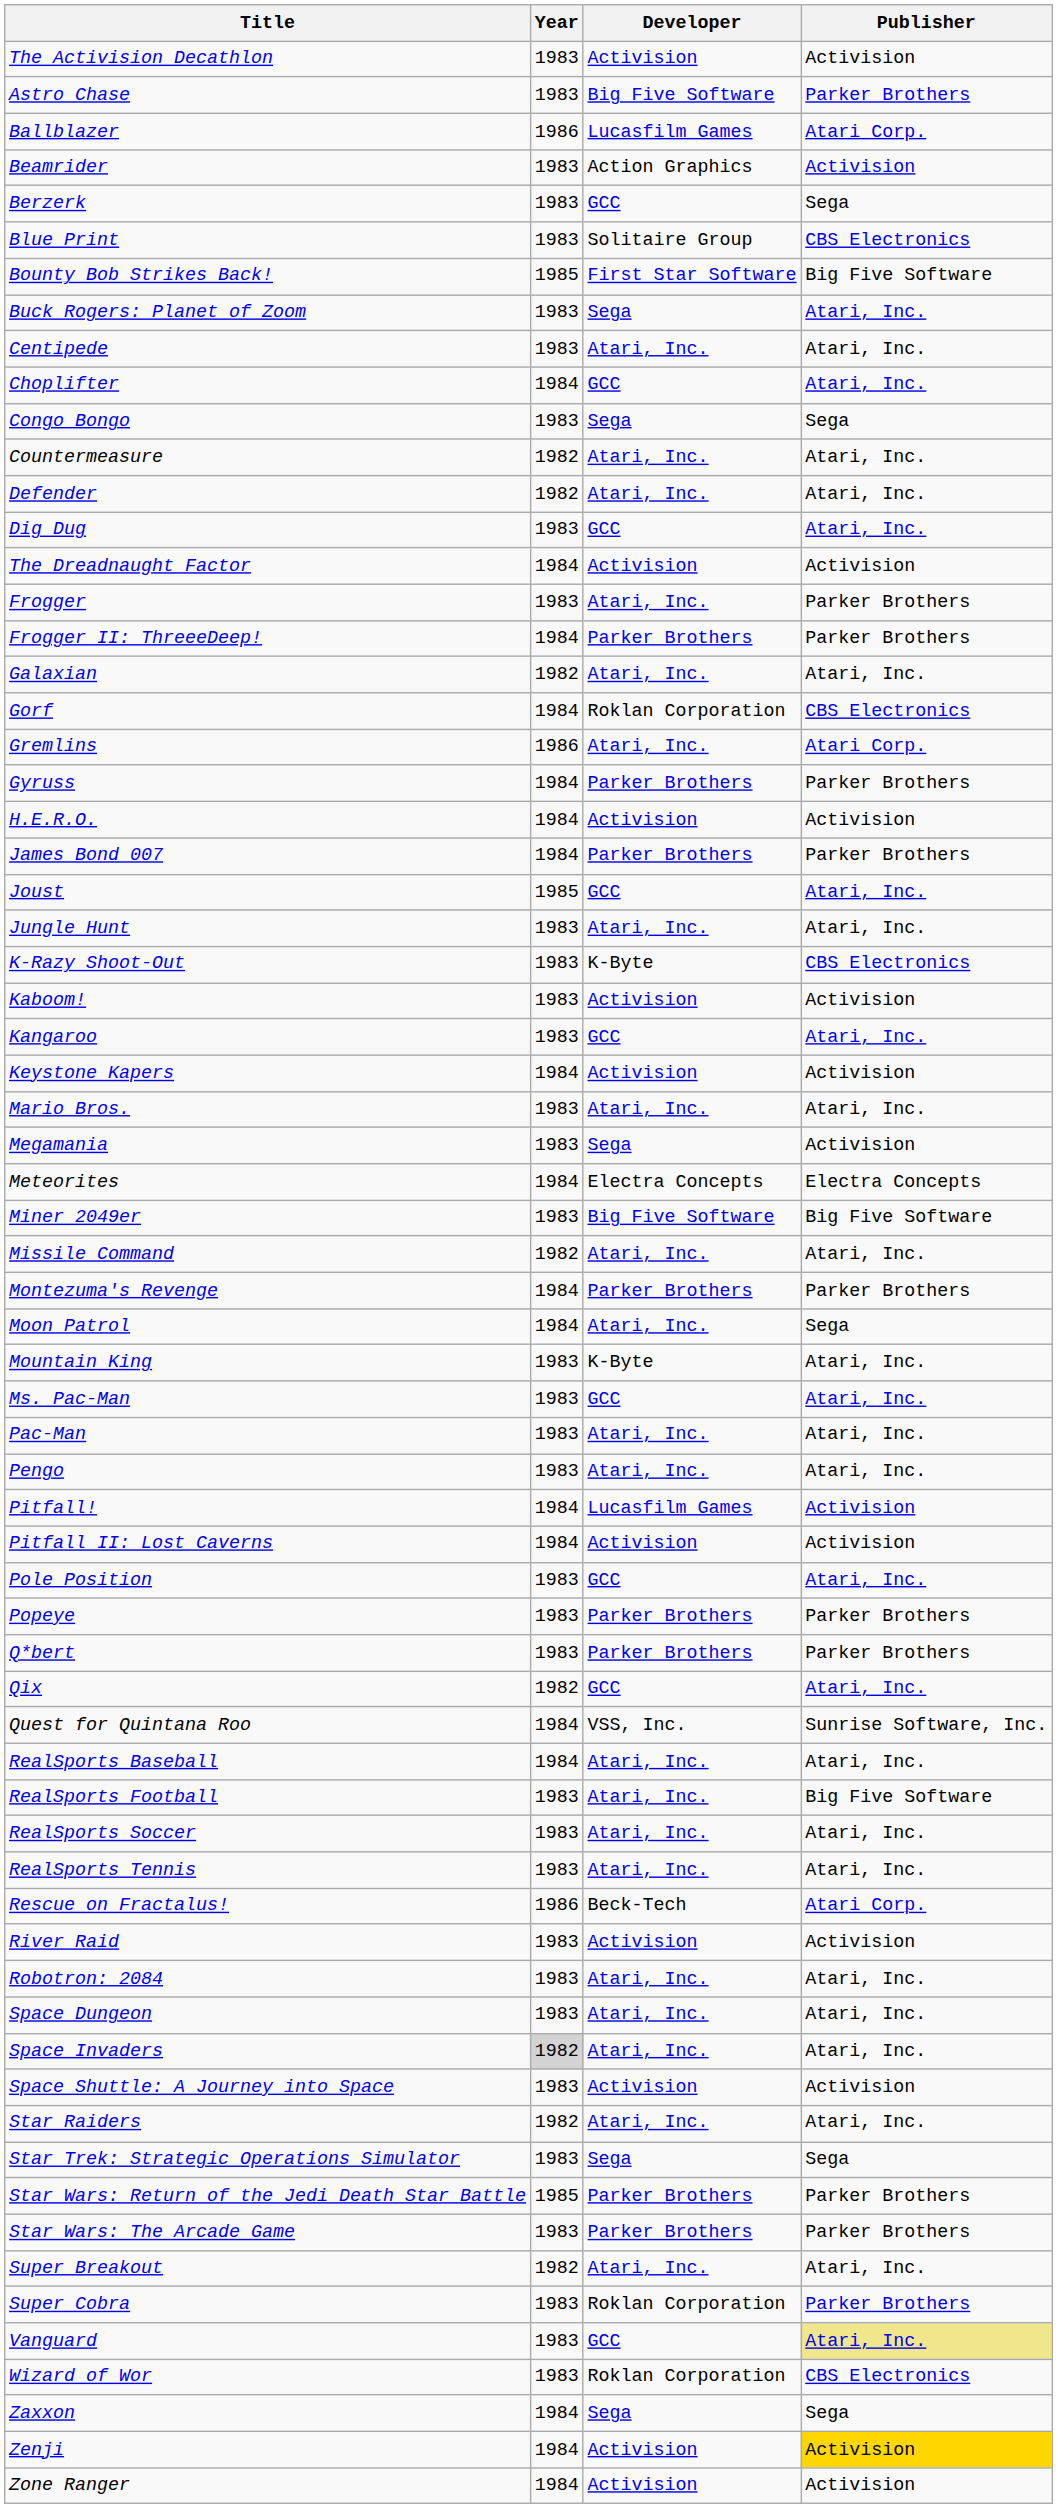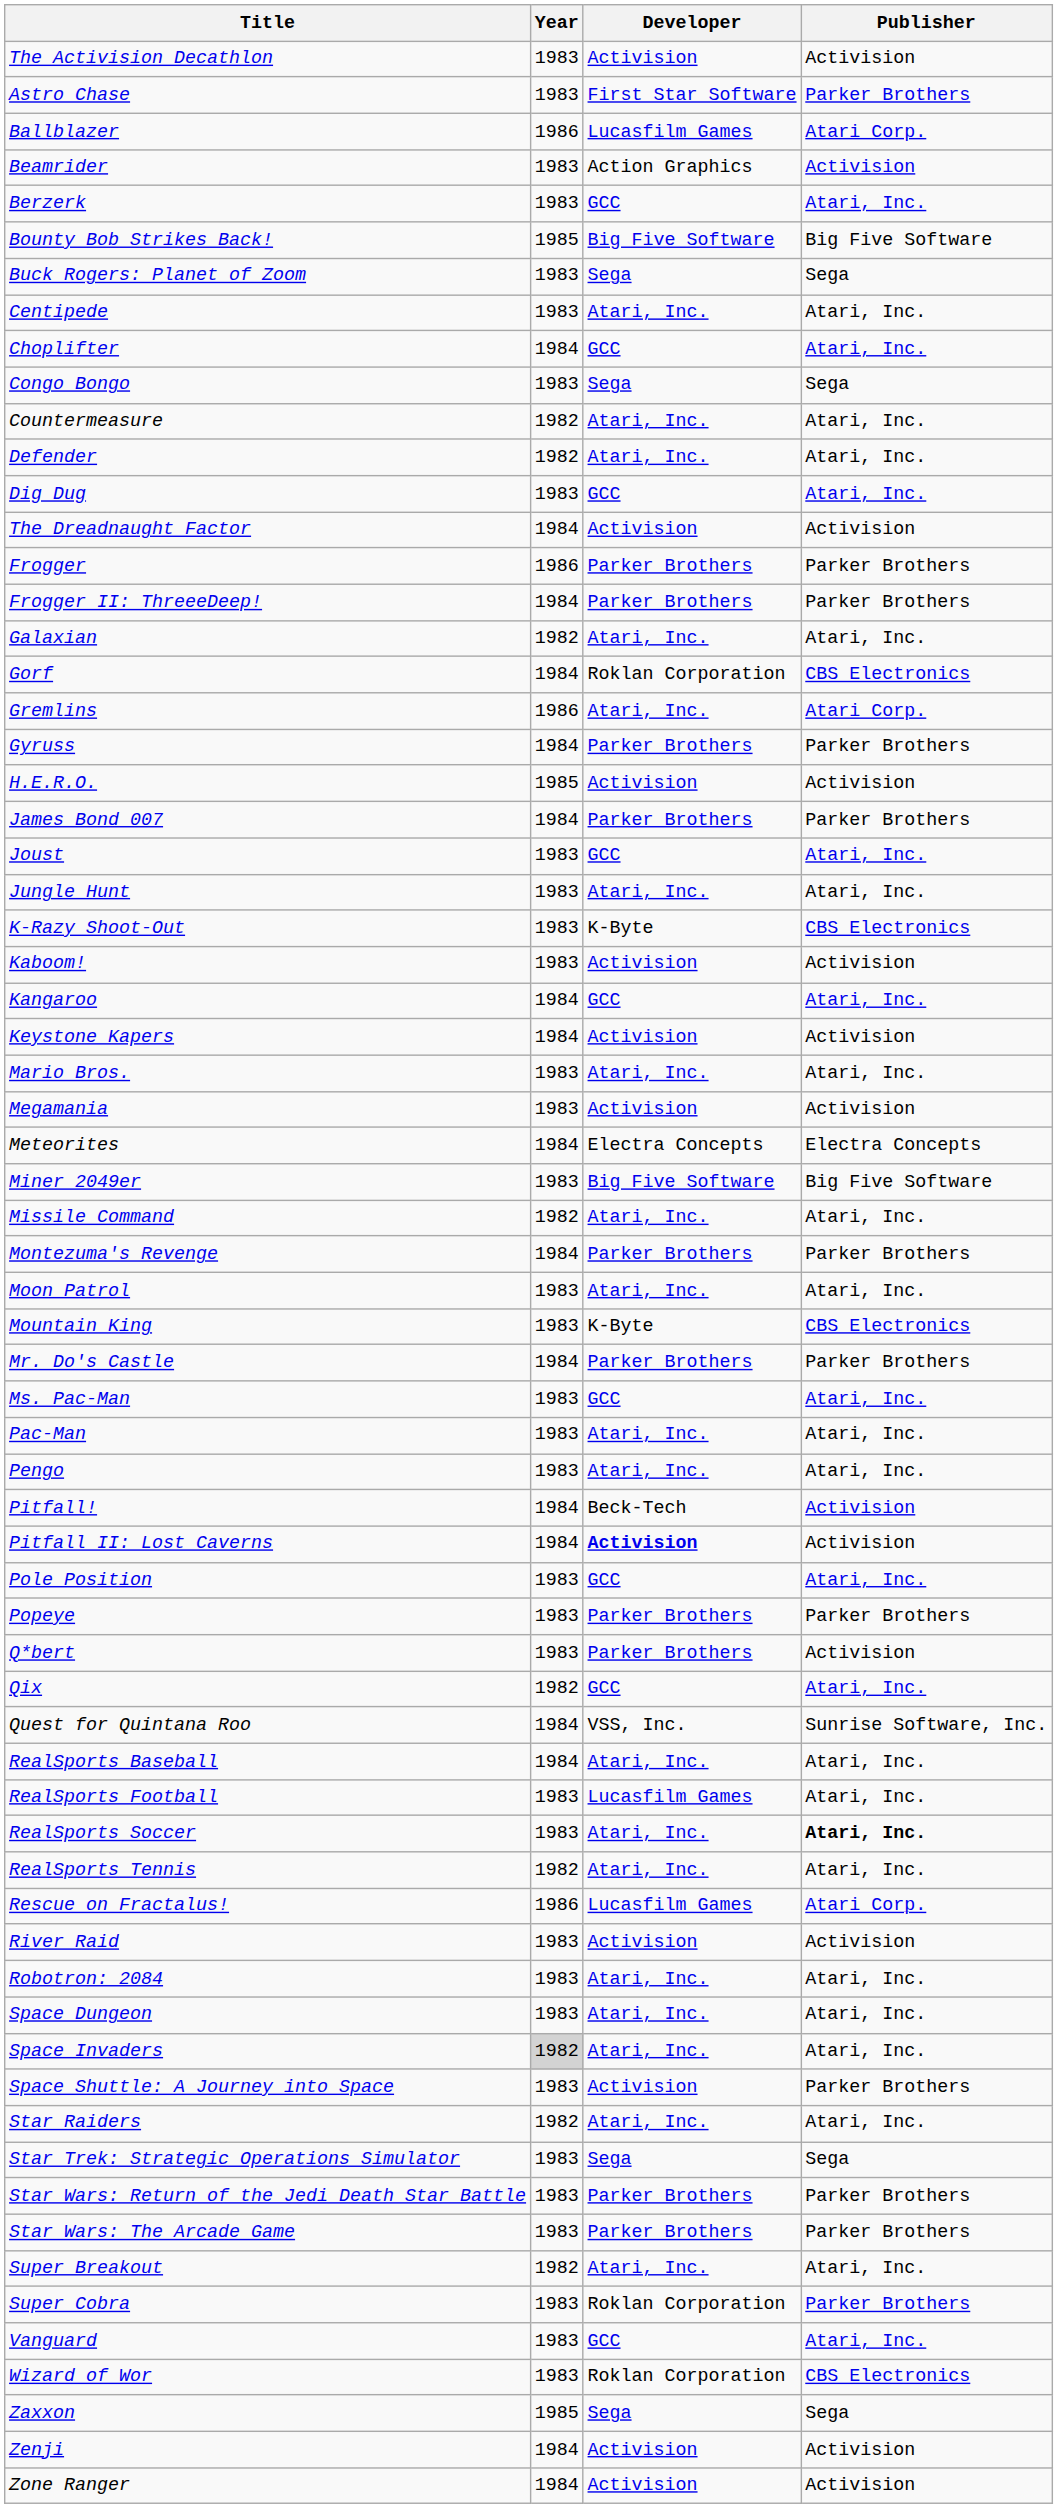Astro Chase | Developer: Big Five Software -> First Star Software
Berzerk | Publisher: Sega -> Atari, Inc.
- row: Blue Print | 1983 | Solitaire Group | CBS Electronics
Bounty Bob Strikes Back! | Developer: First Star Software -> Big Five Software
Buck Rogers: Planet of Zoom | Publisher: Atari, Inc. -> Sega
Frogger | Year: 1983 -> 1986
Frogger | Developer: Atari, Inc. -> Parker Brothers
H.E.R.O. | Year: 1984 -> 1985
Joust | Year: 1985 -> 1983
Kangaroo | Year: 1983 -> 1984
Megamania | Developer: Sega -> Activision
Moon Patrol | Year: 1984 -> 1983
Moon Patrol | Publisher: Sega -> Atari, Inc.
Mountain King | Publisher: Atari, Inc. -> CBS Electronics
+ row: Mr. Do's Castle | 1984 | Parker Brothers | Parker Brothers
Pitfall! | Developer: Lucasfilm Games -> Beck-Tech
Pitfall II: Lost Caverns | Developer: normal -> bold
Q*bert | Publisher: Parker Brothers -> Activision
RealSports Football | Developer: Atari, Inc. -> Lucasfilm Games
RealSports Football | Publisher: Big Five Software -> Atari, Inc.
RealSports Soccer | Publisher: normal -> bold
RealSports Tennis | Year: 1983 -> 1982
Rescue on Fractalus! | Developer: Beck-Tech -> Lucasfilm Games
Space Shuttle: A Journey into Space | Publisher: Activision -> Parker Brothers
Star Wars: Return of the Jedi Death Star Battle | Year: 1985 -> 1983
Vanguard | Publisher: khaki background -> no background
Zaxxon | Year: 1984 -> 1985
Zenji | Publisher: gold background -> no background
